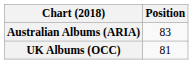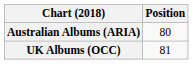Australian Albums (ARIA) | Position: 83 -> 80
